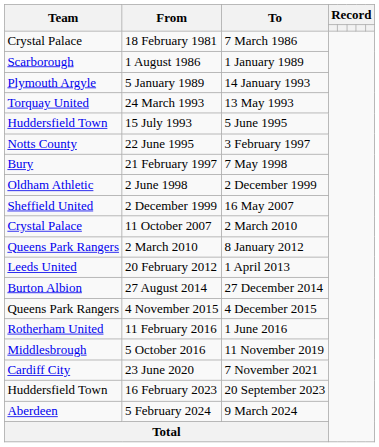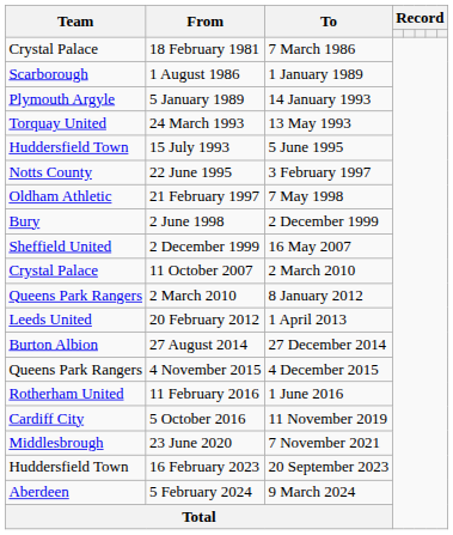21 February 1997 | Team: Bury -> Oldham Athletic
2 June 1998 | Team: Oldham Athletic -> Bury
5 October 2016 | Team: Middlesbrough -> Cardiff City
23 June 2020 | Team: Cardiff City -> Middlesbrough
